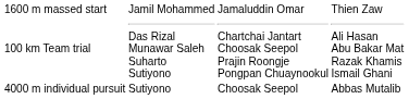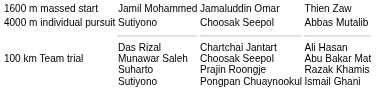rows swapped: 4000 m individual pursuit <-> 100 km Team trial
